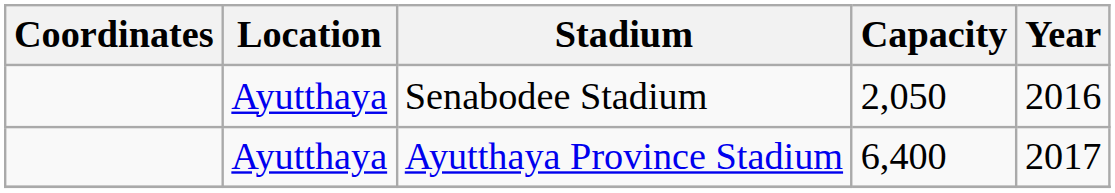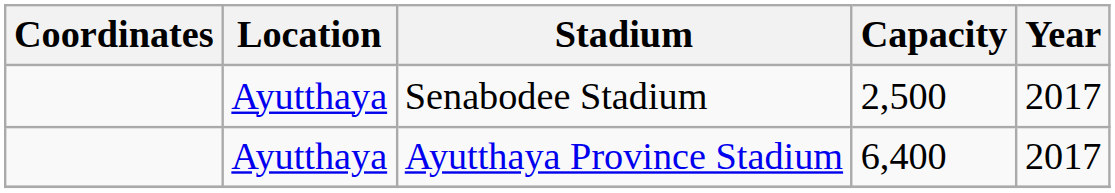Senabodee Stadium | Capacity: 2,050 -> 2,500
Senabodee Stadium | Year: 2016 -> 2017
